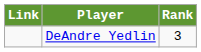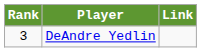columns swapped: Rank <-> Link
